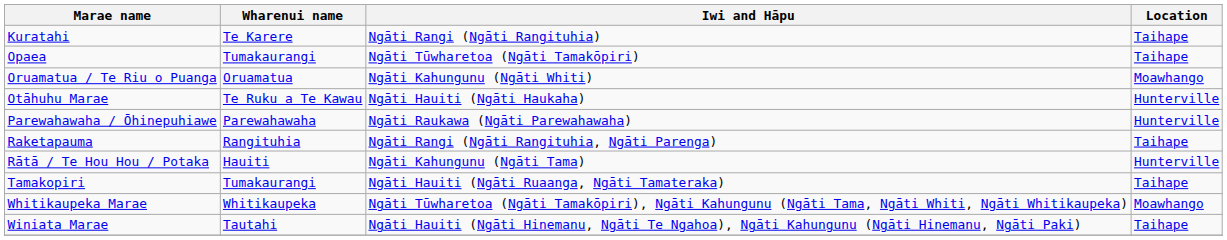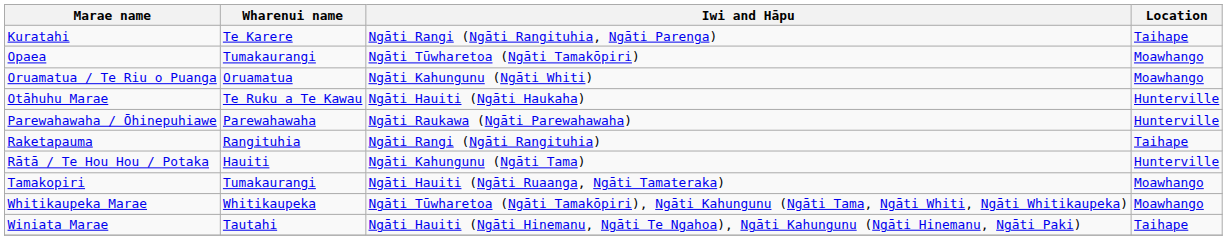Kuratahi | Iwi and Hāpu: Ngāti Rangi (Ngāti Rangituhia) -> Ngāti Rangi (Ngāti Rangituhia, Ngāti Parenga)
Opaea | Location: Taihape -> Moawhango
Raketapauma | Iwi and Hāpu: Ngāti Rangi (Ngāti Rangituhia, Ngāti Parenga) -> Ngāti Rangi (Ngāti Rangituhia)
Tamakopiri | Location: Taihape -> Moawhango
